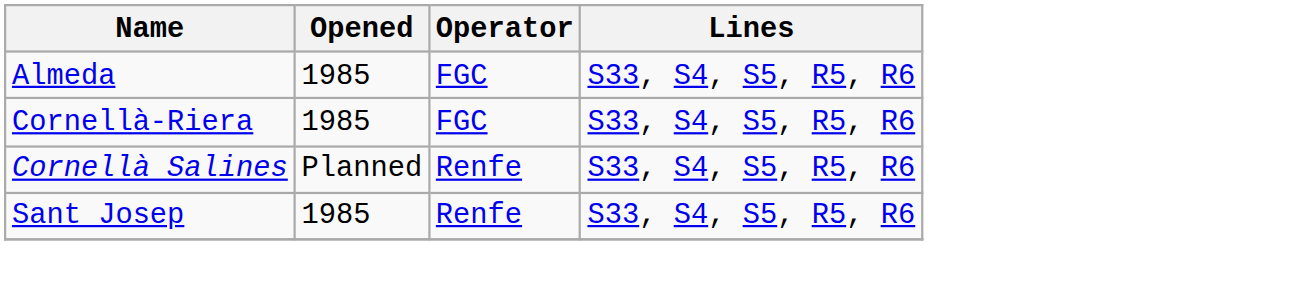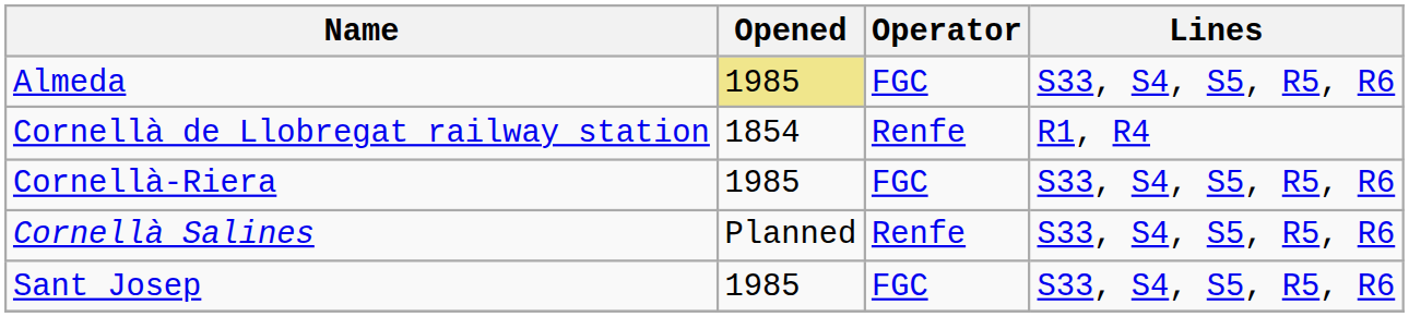Almeda | Opened: no background -> khaki background
+ row: Cornellà de Llobregat railway station | 1854 | Renfe | R1, R4
Sant Josep | Operator: Renfe -> FGC
